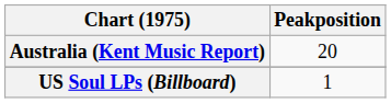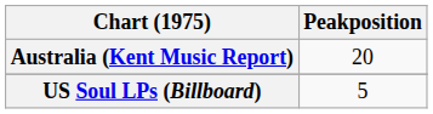US Soul LPs (Billboard) | Peakposition: 1 -> 5
